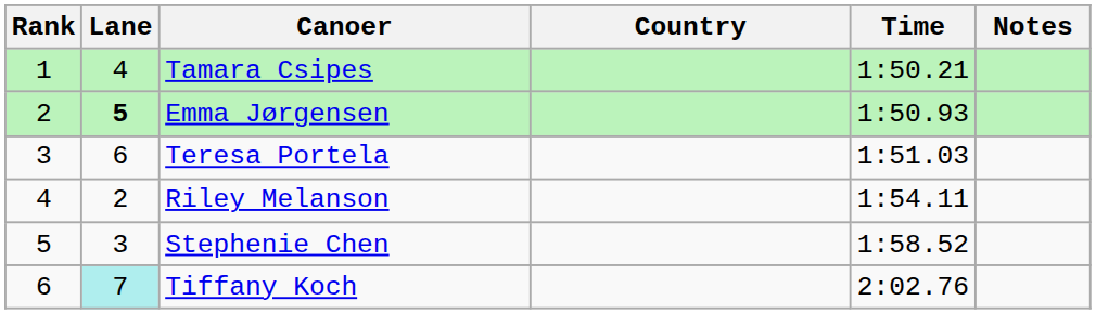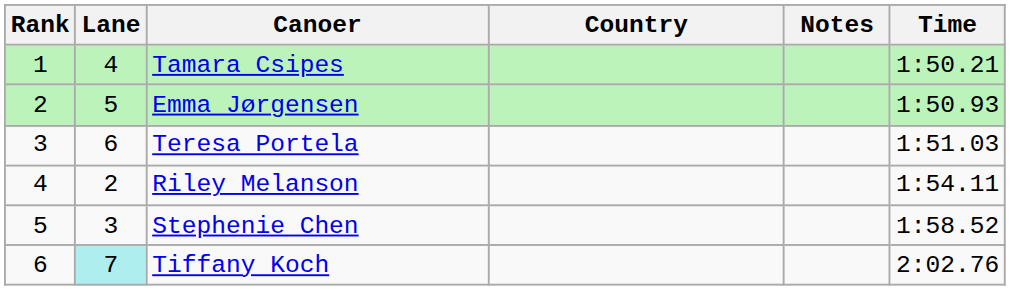columns swapped: Time <-> Notes
Emma Jørgensen | Lane: bold -> normal
